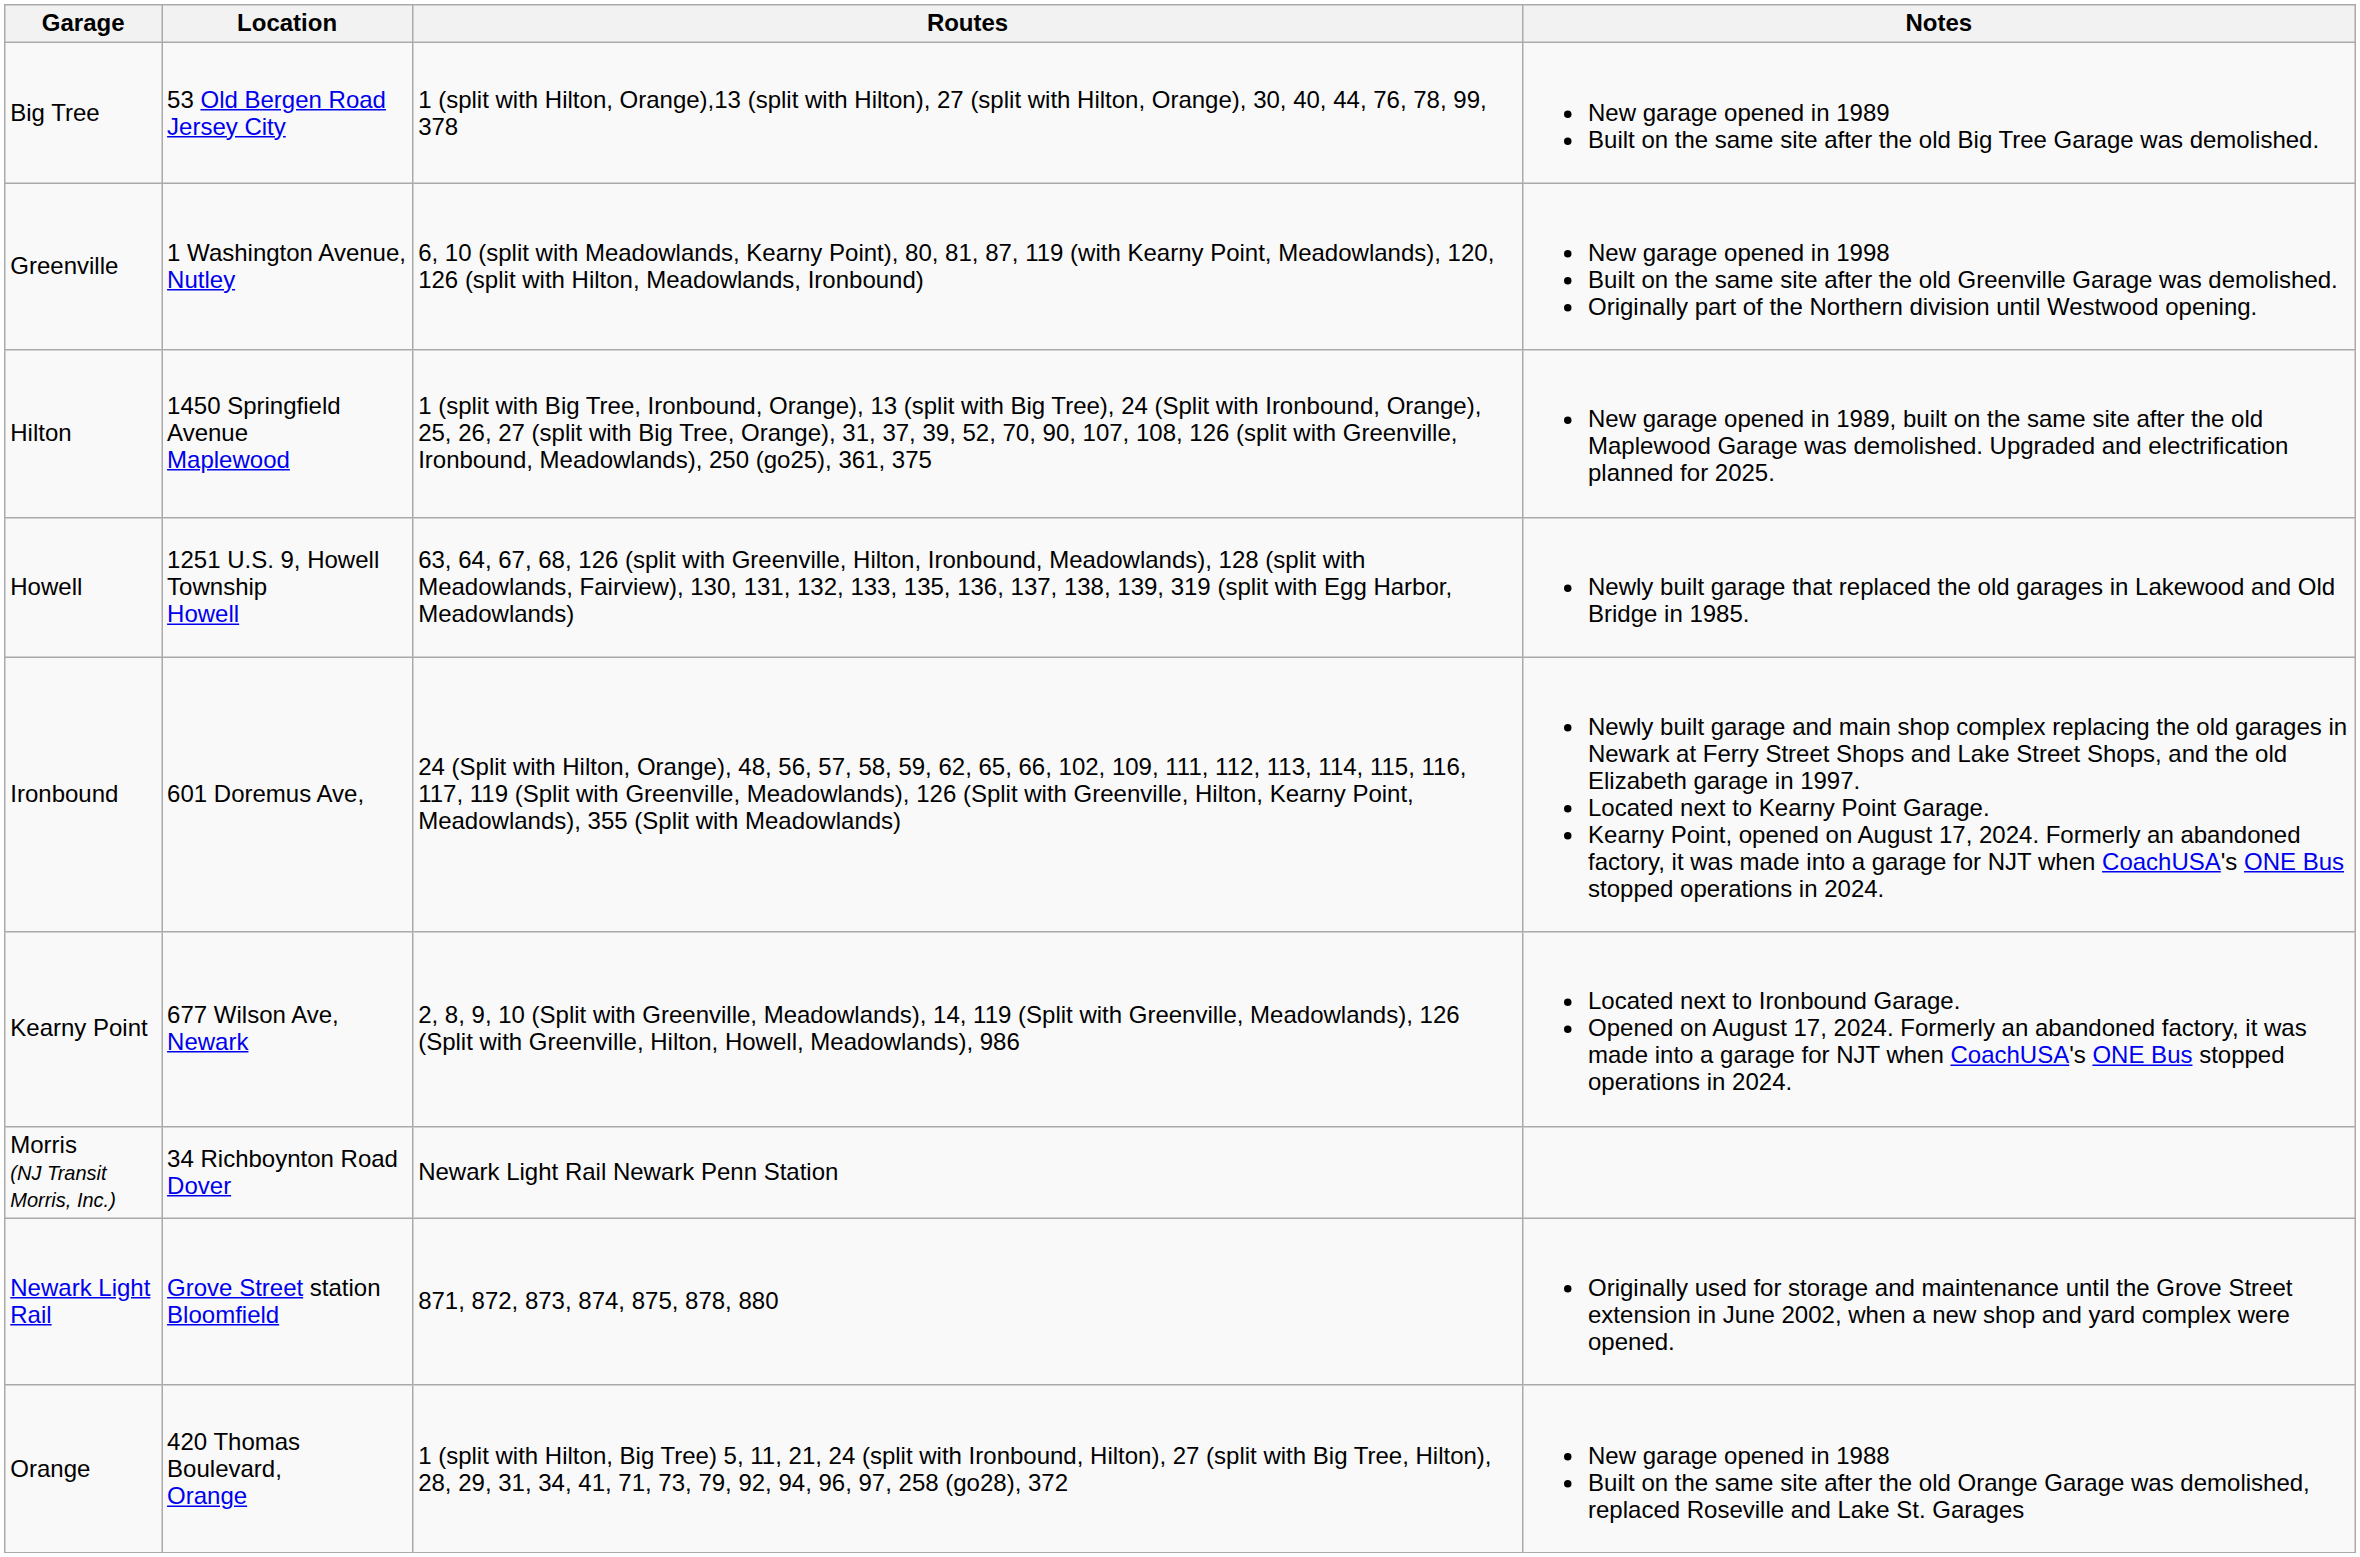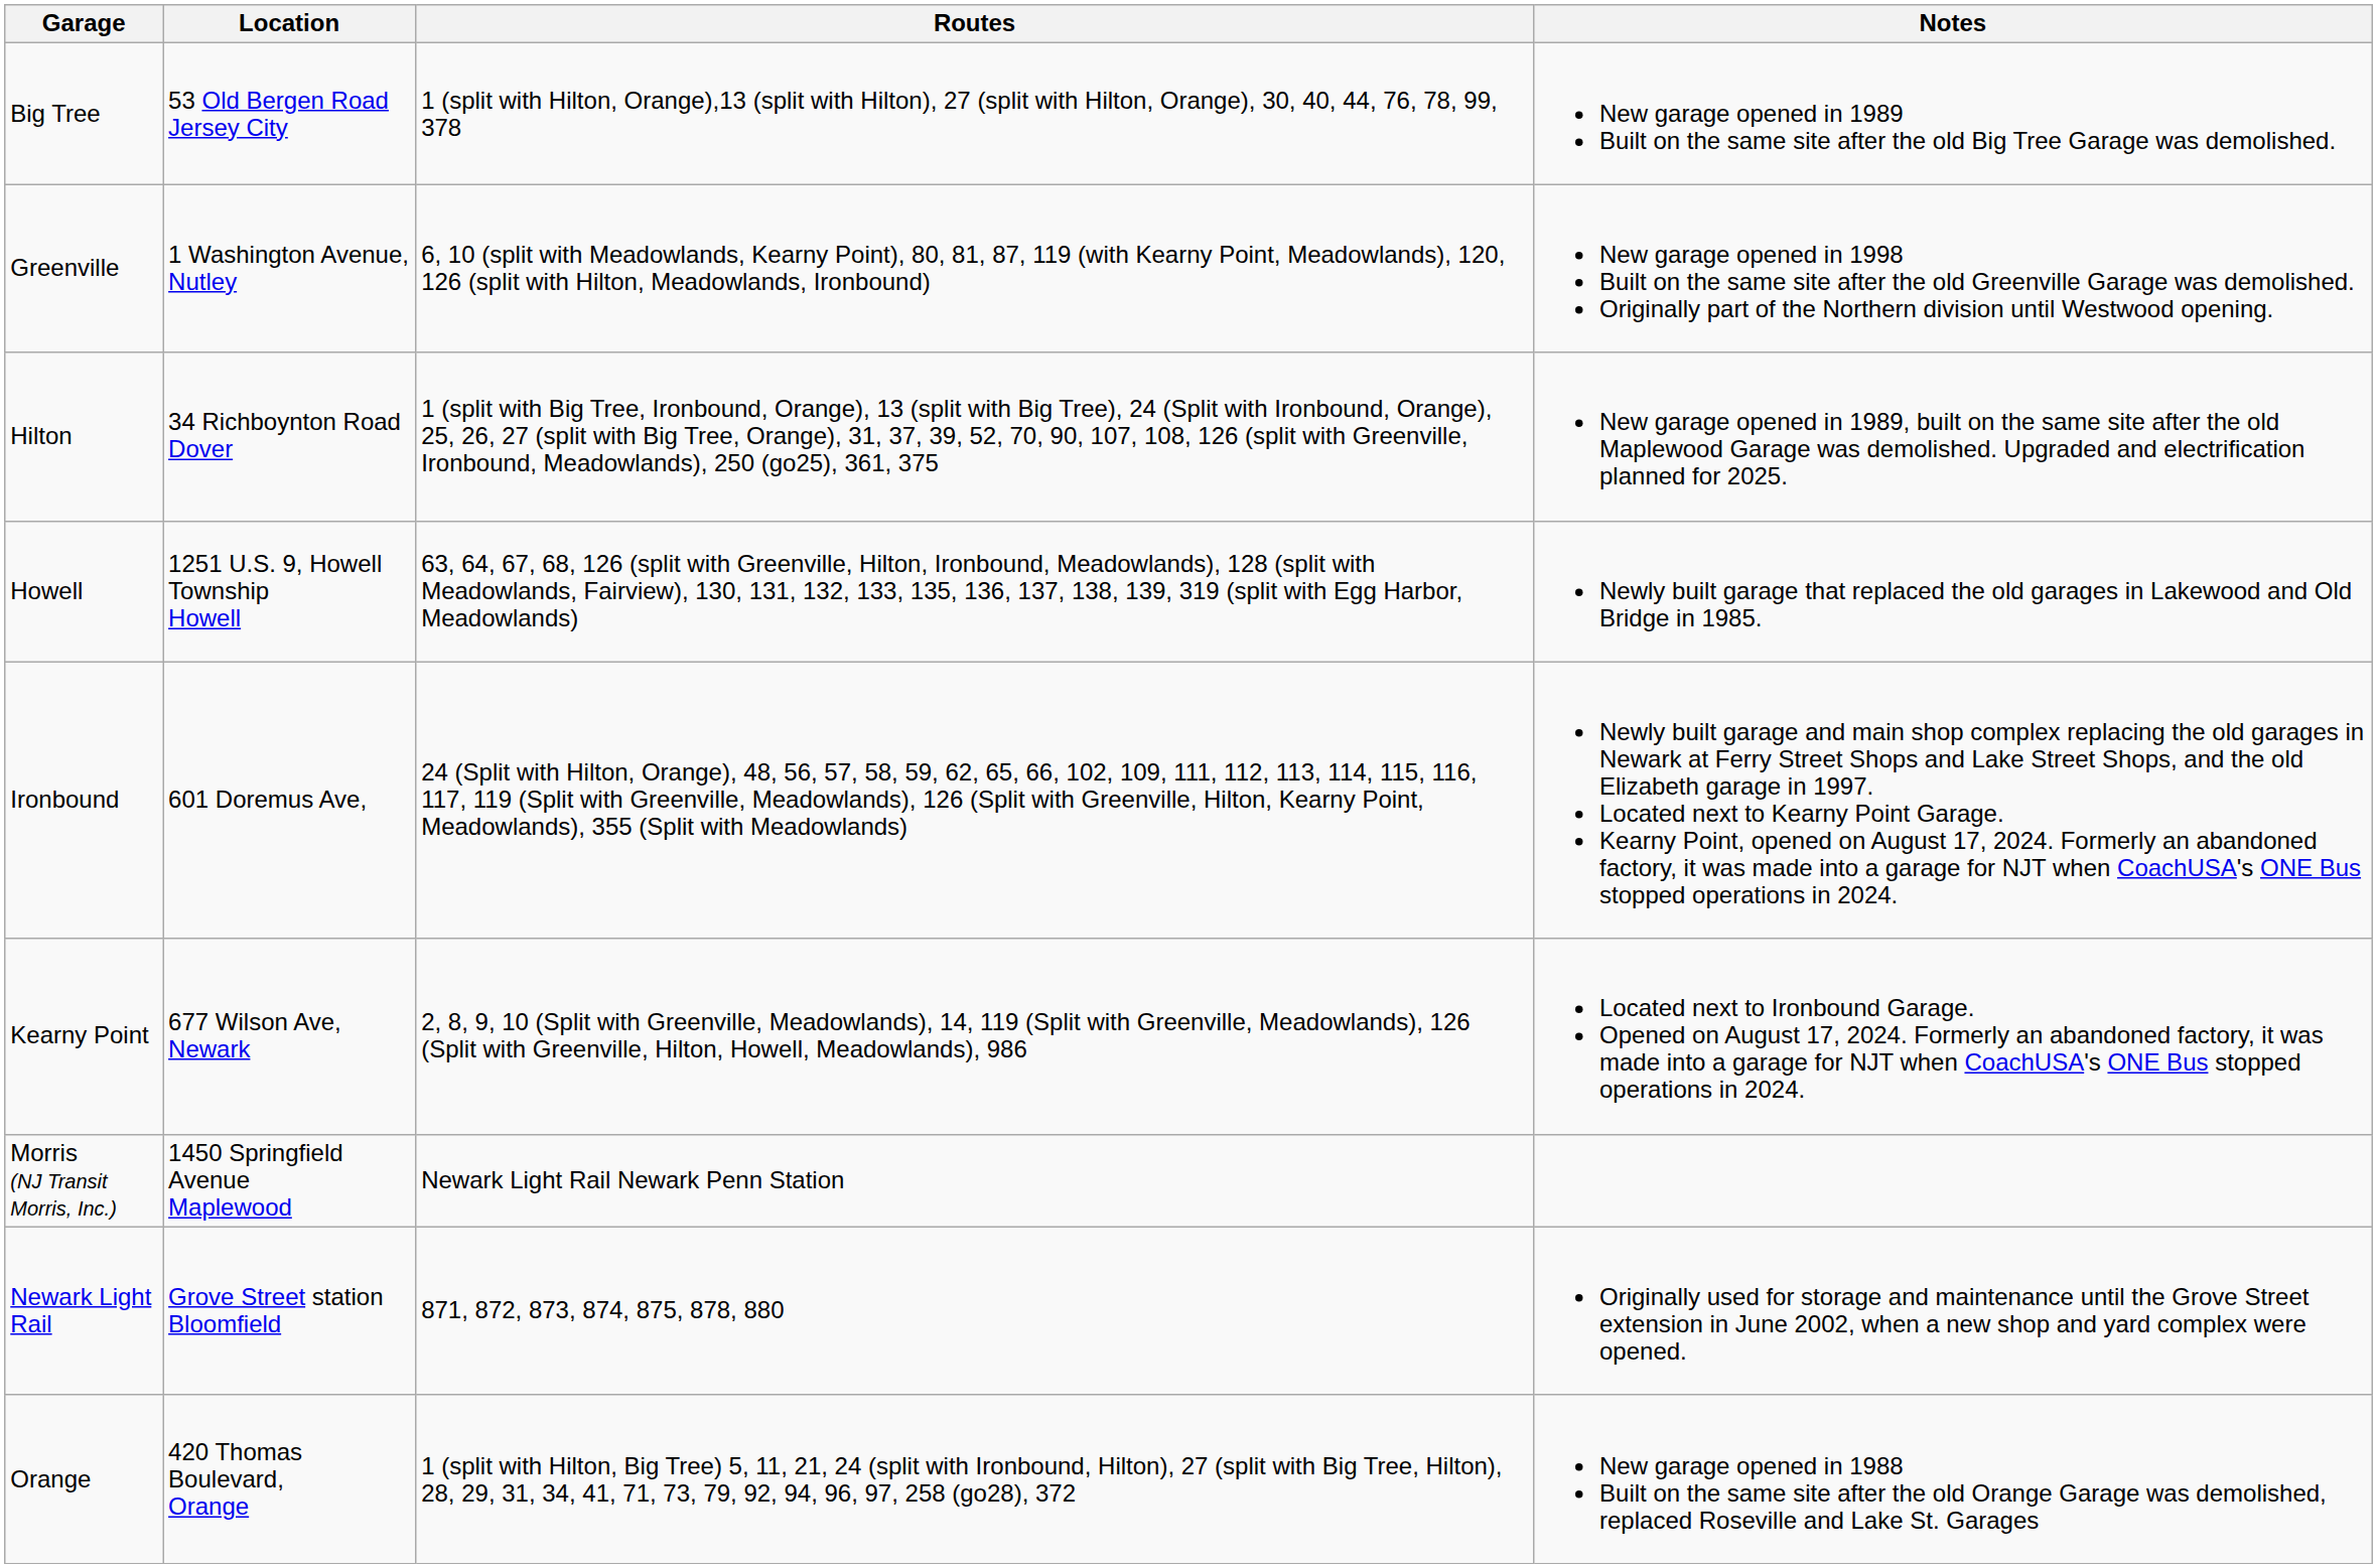Hilton | Location: 1450 Springfield Avenue Maplewood -> 34 Richboynton Road Dover
Morris (NJ Transit Morris, Inc.) | Location: 34 Richboynton Road Dover -> 1450 Springfield Avenue Maplewood
